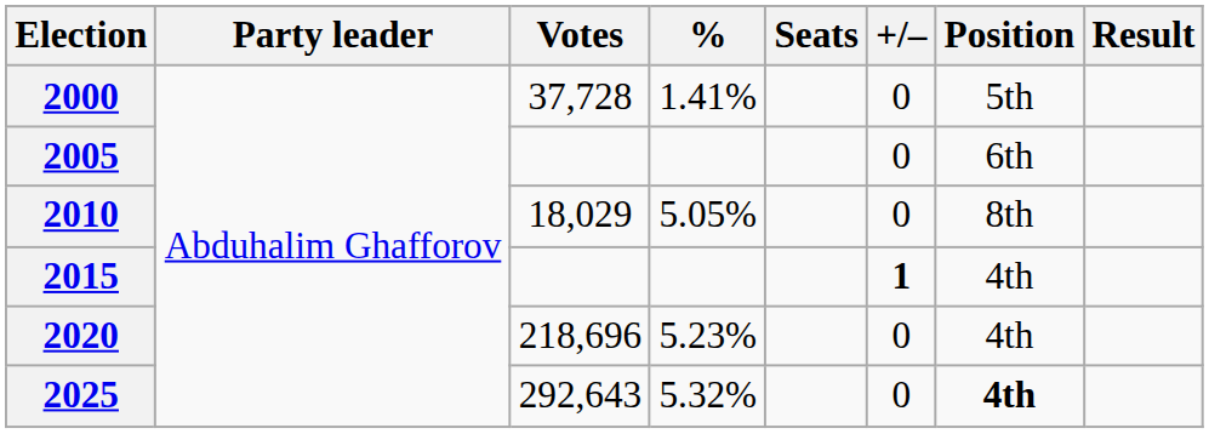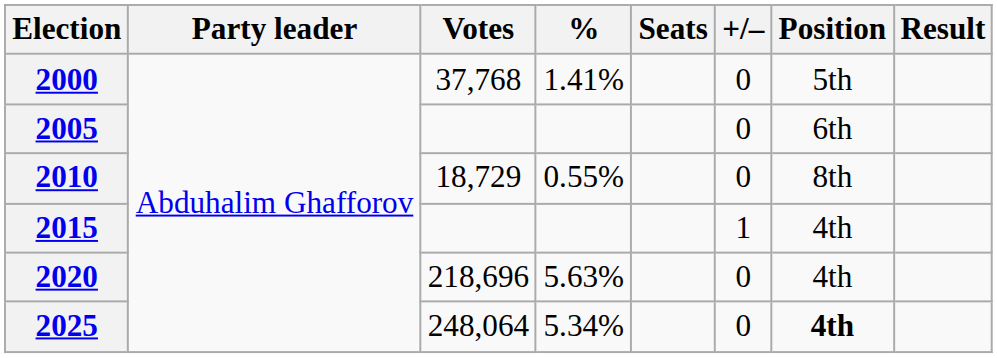2000 | Votes: 37,728 -> 37,768
2010 | Votes: 18,029 -> 18,729
2010 | %: 5.05% -> 0.55%
2015 | +/–: bold -> normal
2020 | %: 5.23% -> 5.63%
2025 | Votes: 292,643 -> 248,064
2025 | %: 5.32% -> 5.34%
